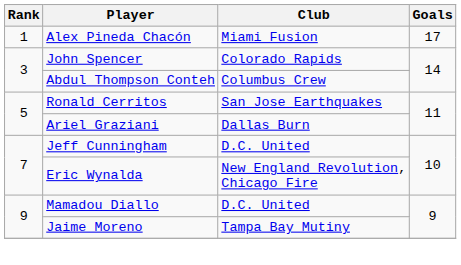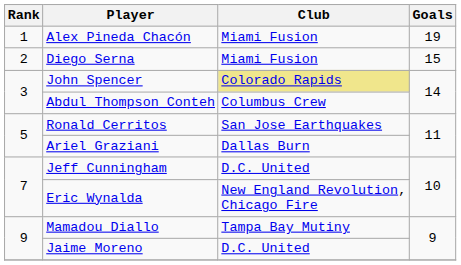Alex Pineda Chacón | Goals: 17 -> 19
+ row: 2 | Diego Serna | Miami Fusion | 15
John Spencer | Club: no background -> khaki background
Mamadou Diallo | Club: D.C. United -> Tampa Bay Mutiny
Jaime Moreno | Club: Tampa Bay Mutiny -> D.C. United
